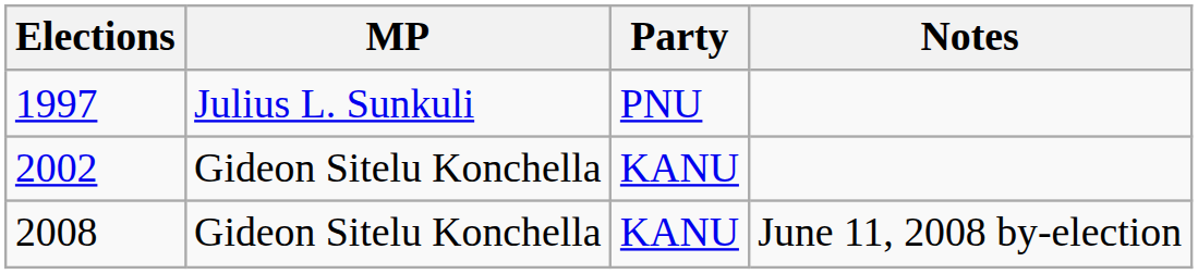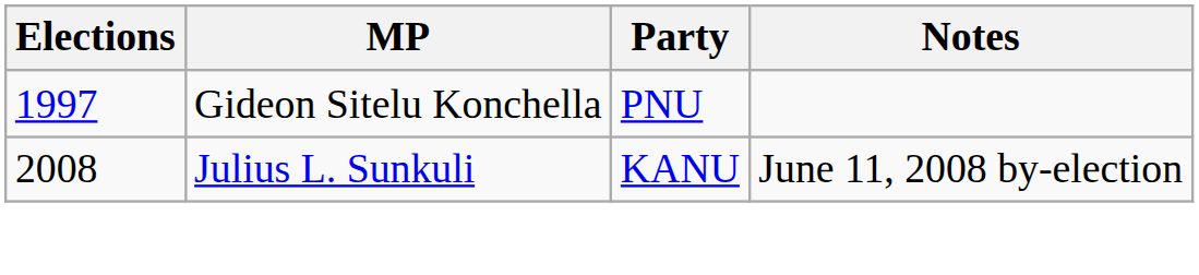1997 | MP: Julius L. Sunkuli -> Gideon Sitelu Konchella
- row: 2002 | Gideon Sitelu Konchella | KANU
2008 | MP: Gideon Sitelu Konchella -> Julius L. Sunkuli
